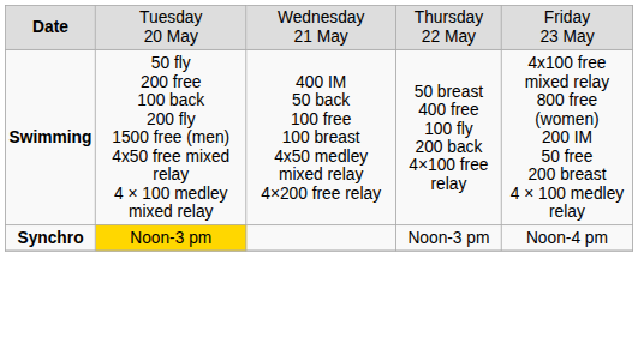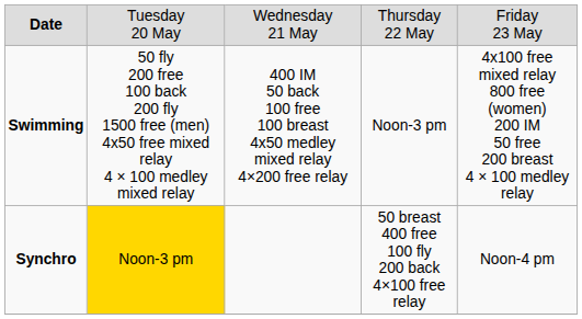Swimming | column 4: 50 breast 400 free 100 fly 200 back 4×100 free relay -> Noon-3 pm
Synchro | column 4: Noon-3 pm -> 50 breast 400 free 100 fly 200 back 4×100 free relay
